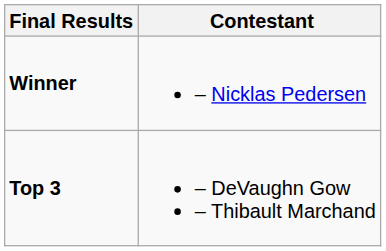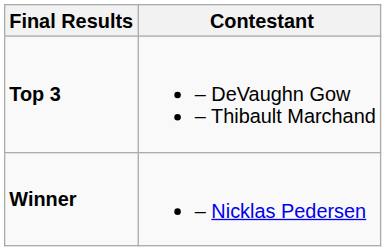rows swapped: Winner <-> Top 3
